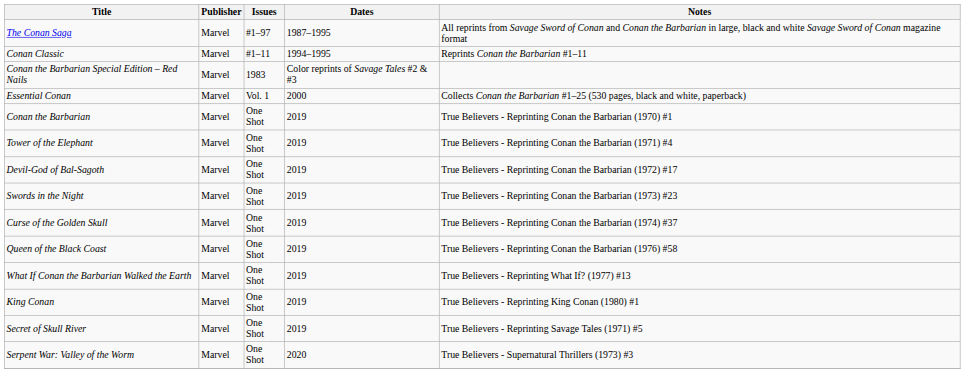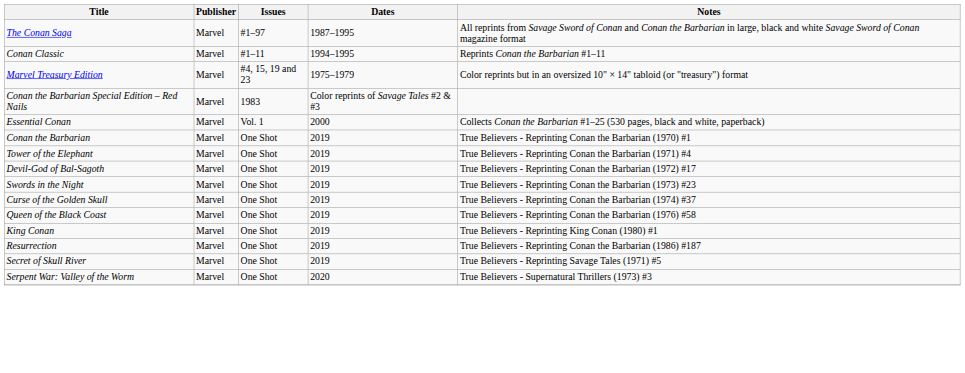+ row: Marvel Treasury Edition | Marvel | #4, 15, 19 and 23 | 1975–1979 | Color reprints but in an oversized 10" × 14" tabloid (or "treasury") format
- row: What If Conan the Barbarian Walked the Earth | Marvel | One Shot | 2019 | True Believers - Reprinting What If? (1977) #13
+ row: Resurrection | Marvel | One Shot | 2019 | True Believers - Reprinting Conan the Barbarian (1986) #187
